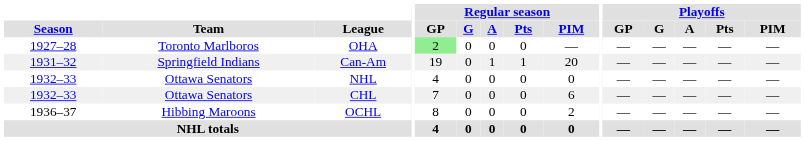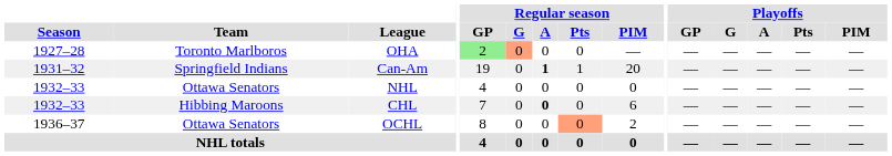OHA | Regular season / G: no background -> lightsalmon background
Can-Am | Regular season / A: normal -> bold
CHL | Team: Ottawa Senators -> Hibbing Maroons
CHL | Regular season / A: normal -> bold
OCHL | Team: Hibbing Maroons -> Ottawa Senators
OCHL | Regular season / Pts: no background -> lightsalmon background
